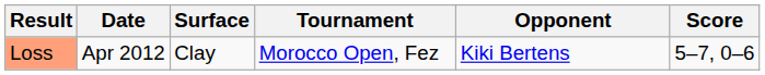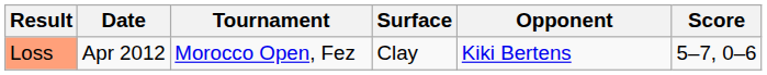columns swapped: Tournament <-> Surface
